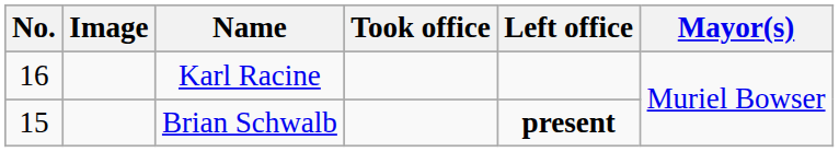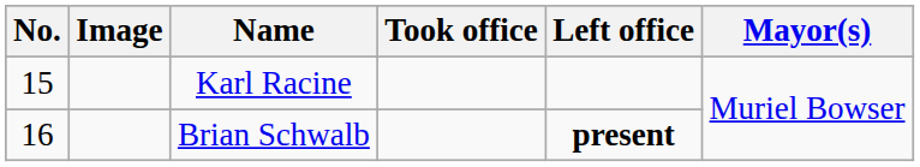Karl Racine | No.: 16 -> 15
Brian Schwalb | No.: 15 -> 16
